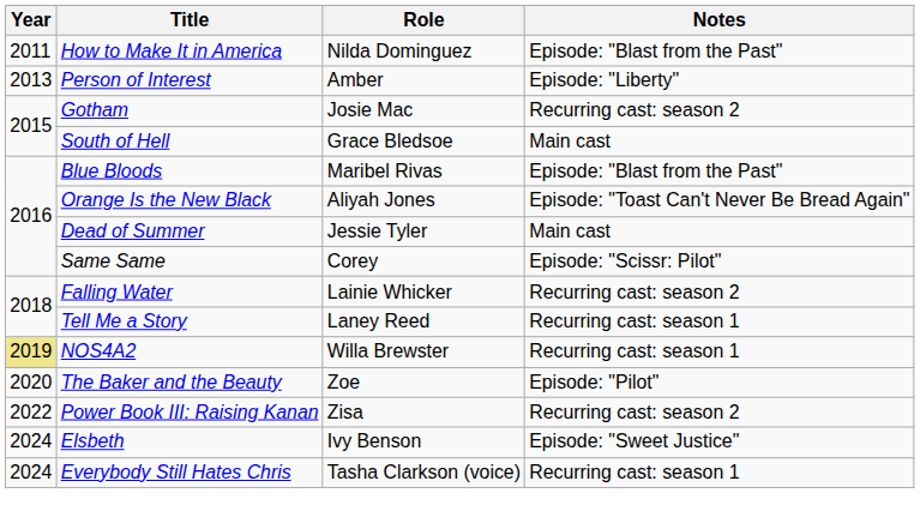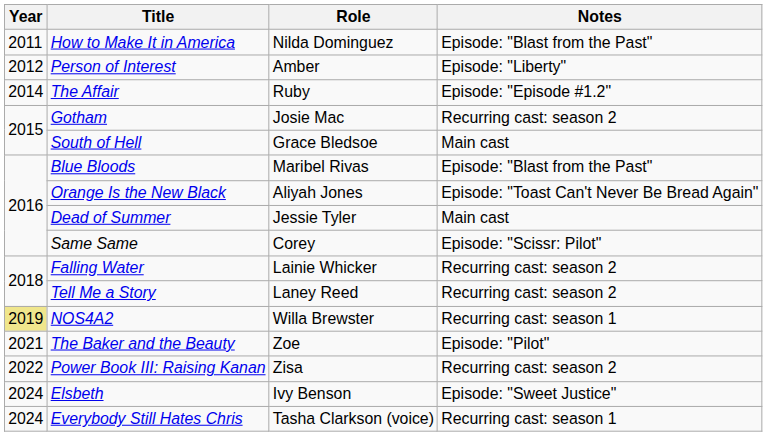Person of Interest | Year: 2013 -> 2012
+ row: 2014 | The Affair | Ruby | Episode: "Episode #1.2"
Tell Me a Story | Notes: Recurring cast: season 1 -> Recurring cast: season 2
The Baker and the Beauty | Year: 2020 -> 2021
